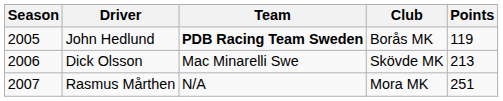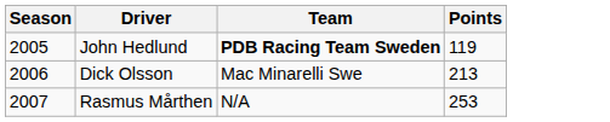- column: Club | Borås MK | Skövde MK | Mora MK
Rasmus Mårthen | Points: 251 -> 253
